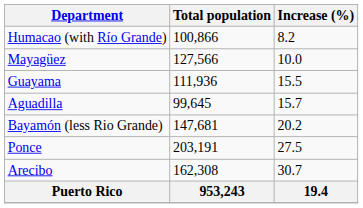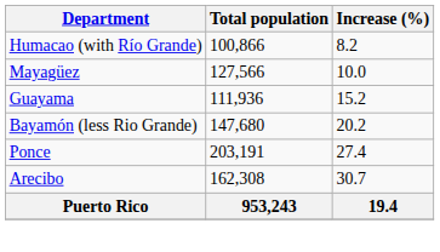Guayama | Increase (%): 15.5 -> 15.2
- row: Aguadilla | 99,645 | 15.7
Bayamón (less Rio Grande) | Total population: 147,681 -> 147,680
Ponce | Increase (%): 27.5 -> 27.4
